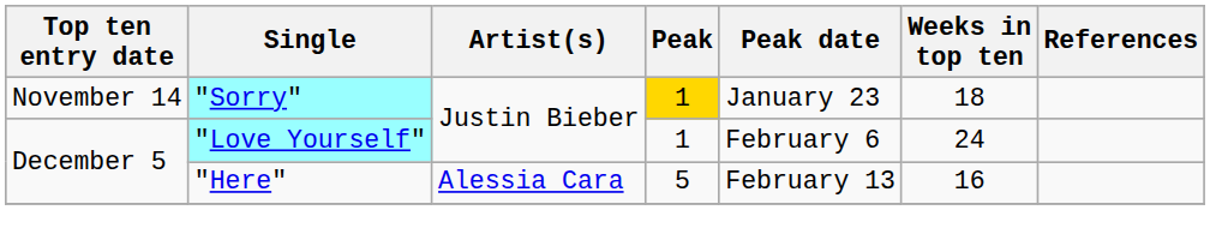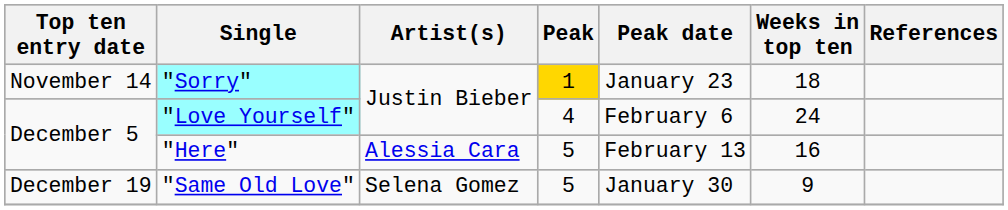"Love Yourself" | Peak: 1 -> 4
+ row: December 19 | "Same Old Love" | Selena Gomez | 5 | January 30 | 9
